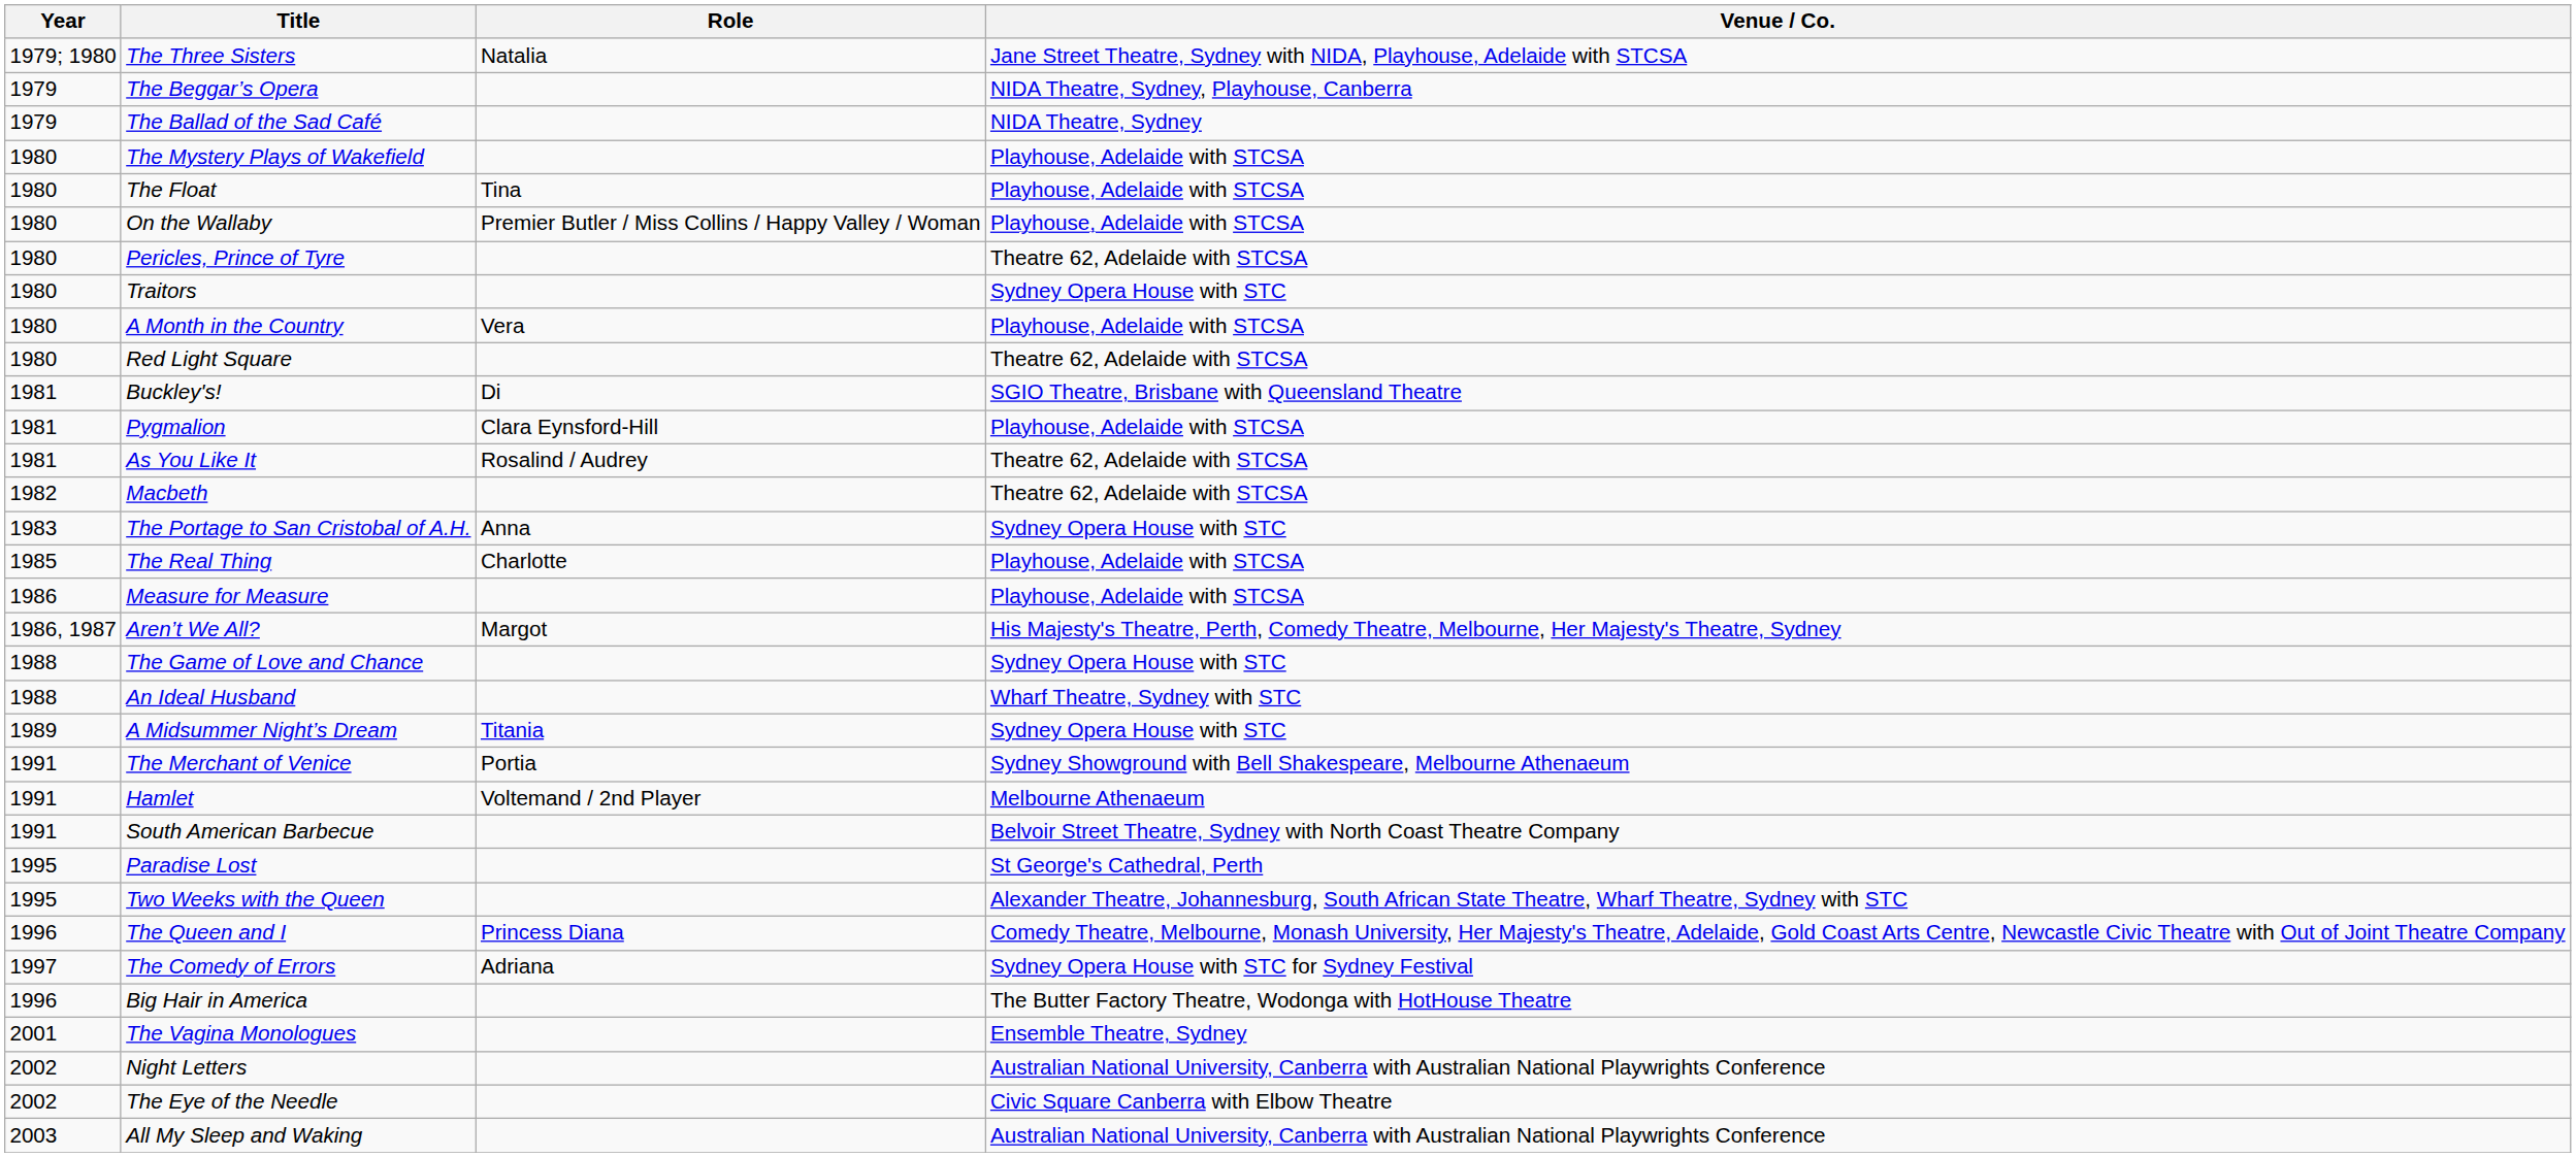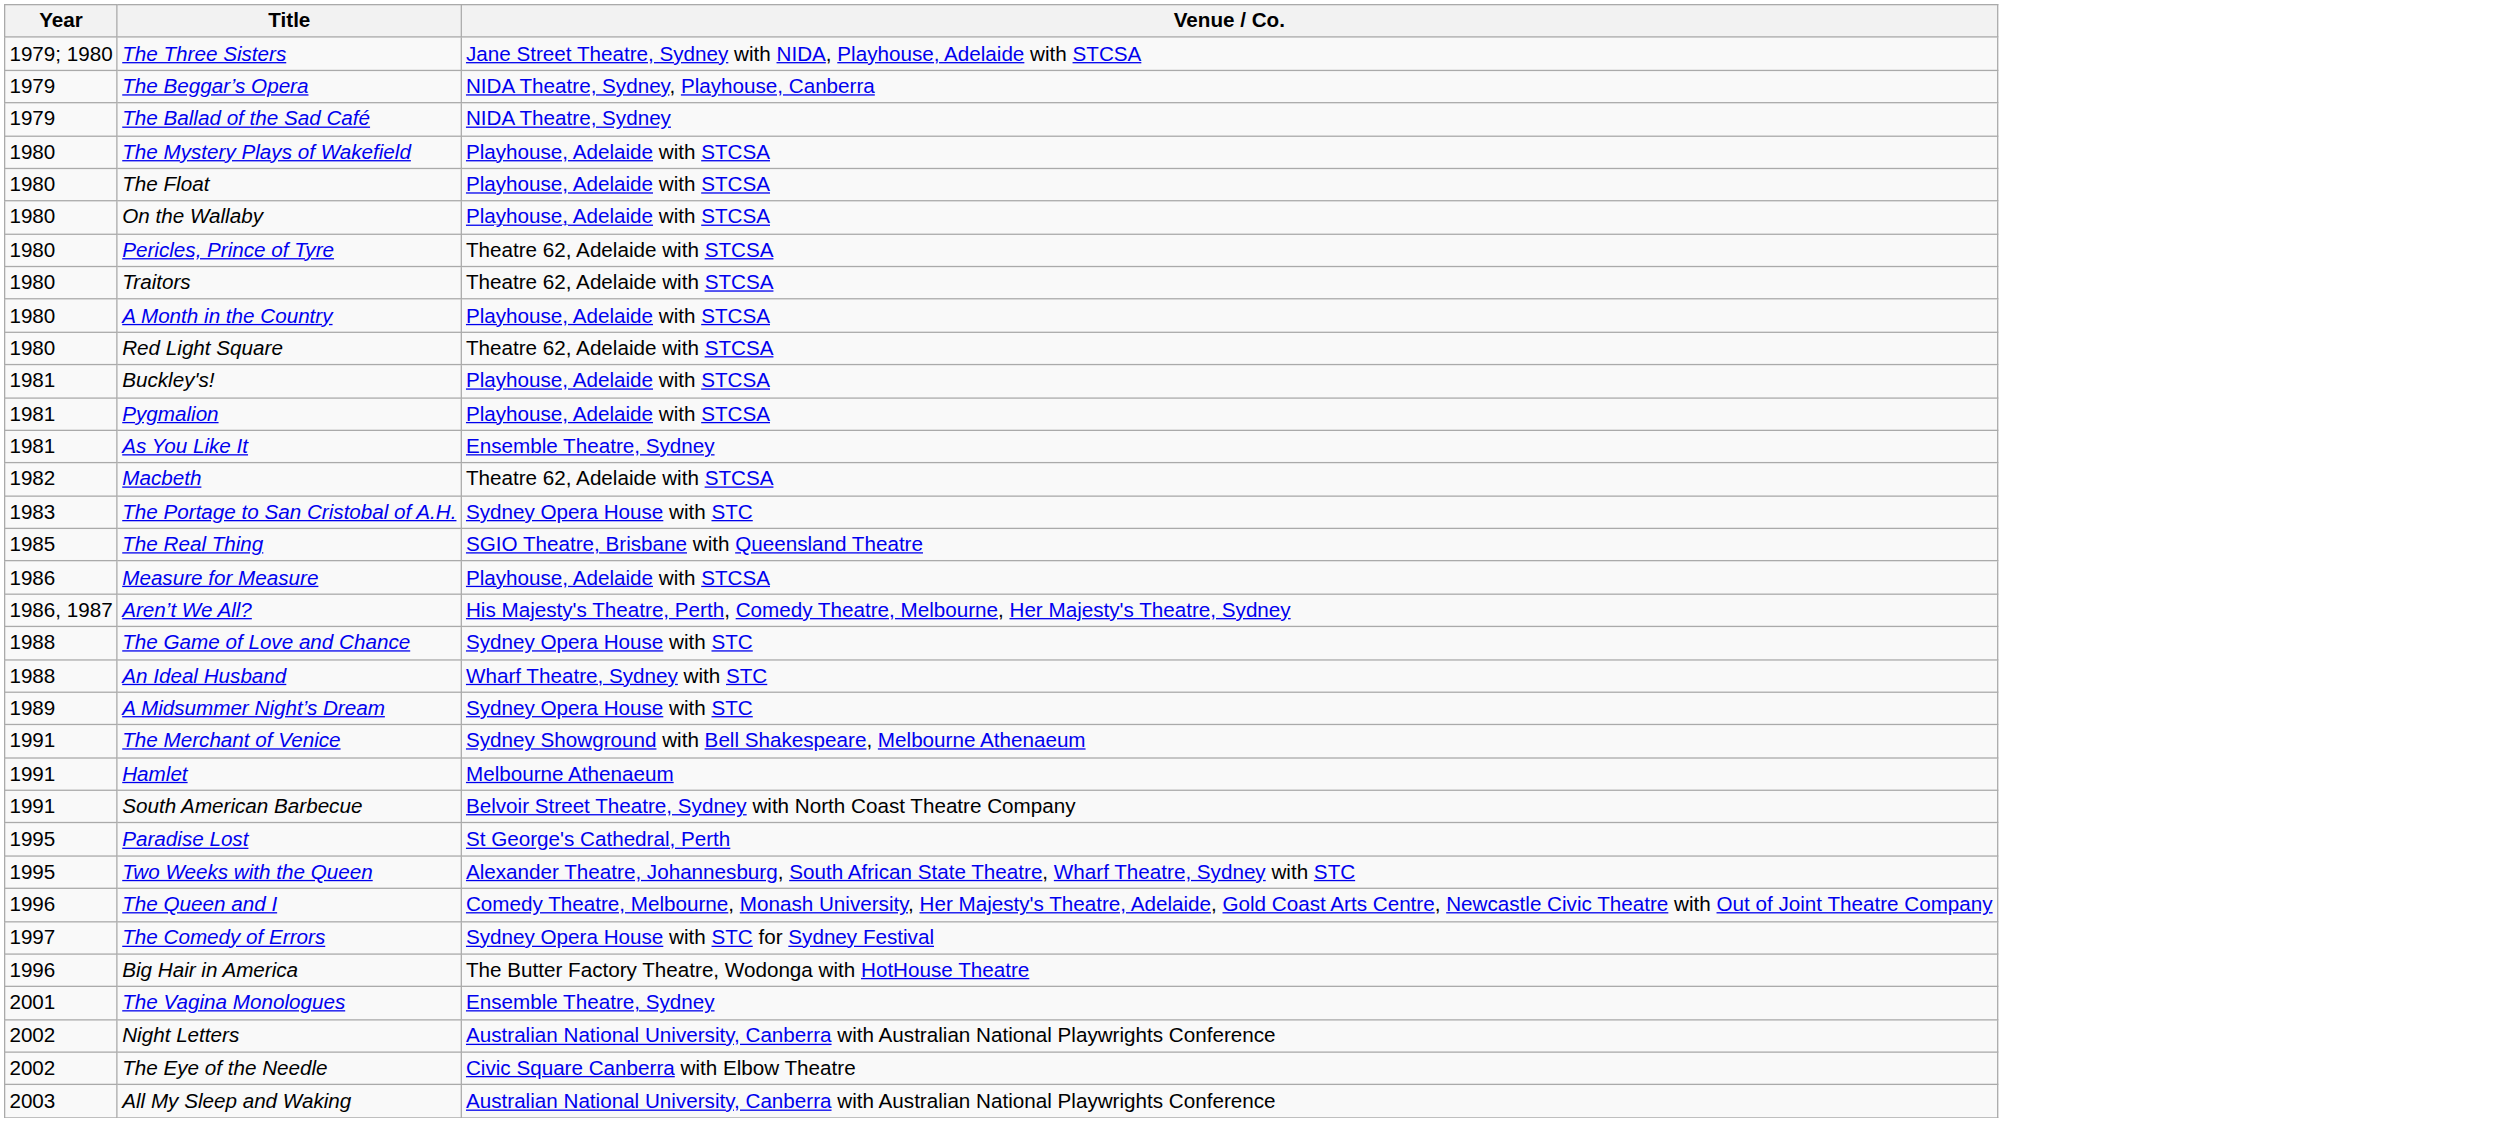- column: Role | Natalia | Tina | Premier Butler / Miss Collins / Happy Valley / Woman | Vera | Di | Clara Eynsford-Hill | Rosalind / Audrey | Anna | Charlotte | Margot | Titania | Portia | Voltemand / 2nd Player | Princess Diana | Adriana
Traitors | Venue / Co.: Sydney Opera House with STC -> Theatre 62, Adelaide with STCSA
Buckley's! | Venue / Co.: SGIO Theatre, Brisbane with Queensland Theatre -> Playhouse, Adelaide with STCSA
As You Like It | Venue / Co.: Theatre 62, Adelaide with STCSA -> Ensemble Theatre, Sydney
The Real Thing | Venue / Co.: Playhouse, Adelaide with STCSA -> SGIO Theatre, Brisbane with Queensland Theatre
